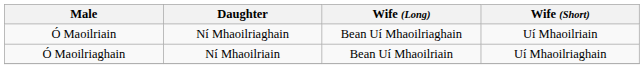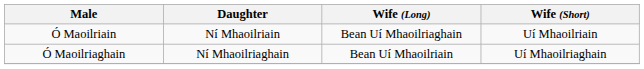Ó Maoilriain | Daughter: Ní Mhaoilriaghain -> Ní Mhaoilriain
Ó Maoilriaghain | Daughter: Ní Mhaoilriain -> Ní Mhaoilriaghain
